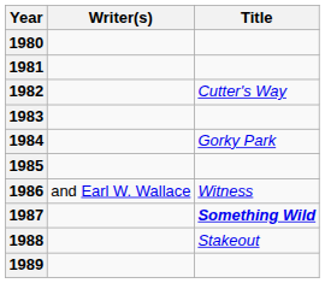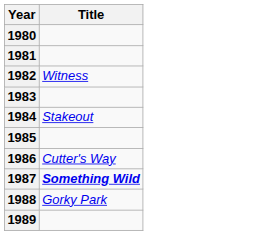- column: Writer(s) | and Earl W. Wallace
1982 | Title: Cutter's Way -> Witness
1984 | Title: Gorky Park -> Stakeout
1986 | Title: Witness -> Cutter's Way
1988 | Title: Stakeout -> Gorky Park
